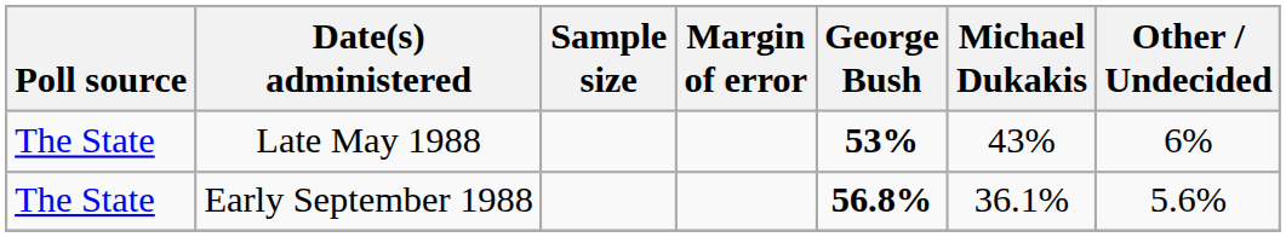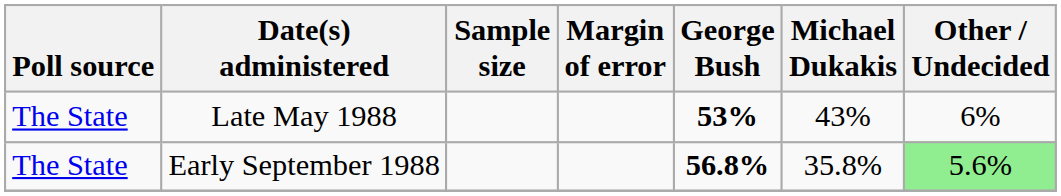Early September 1988 | Michael Dukakis: 36.1% -> 35.8%
Early September 1988 | Other / Undecided: no background -> lightgreen background
